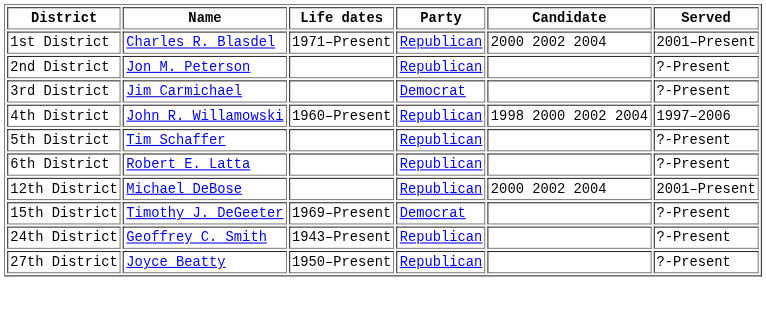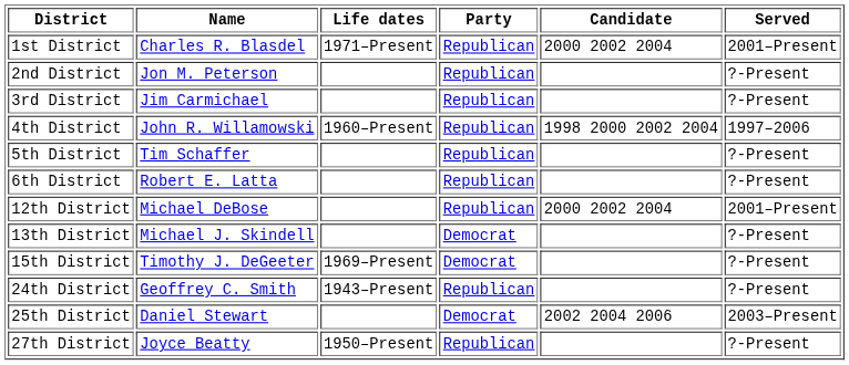3rd District | Party: Democrat -> Republican
+ row: 13th District | Michael J. Skindell | Democrat | ?-Present
+ row: 25th District | Daniel Stewart | Democrat | 2002 2004 2006 | 2003–Present
